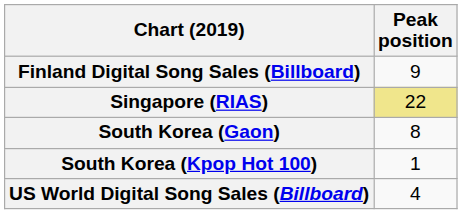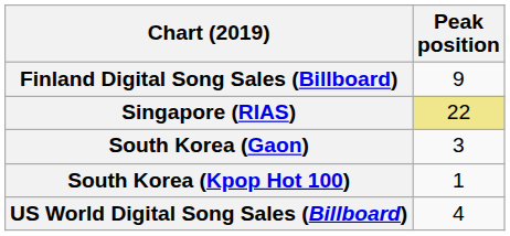South Korea (Gaon) | Peak position: 8 -> 3
